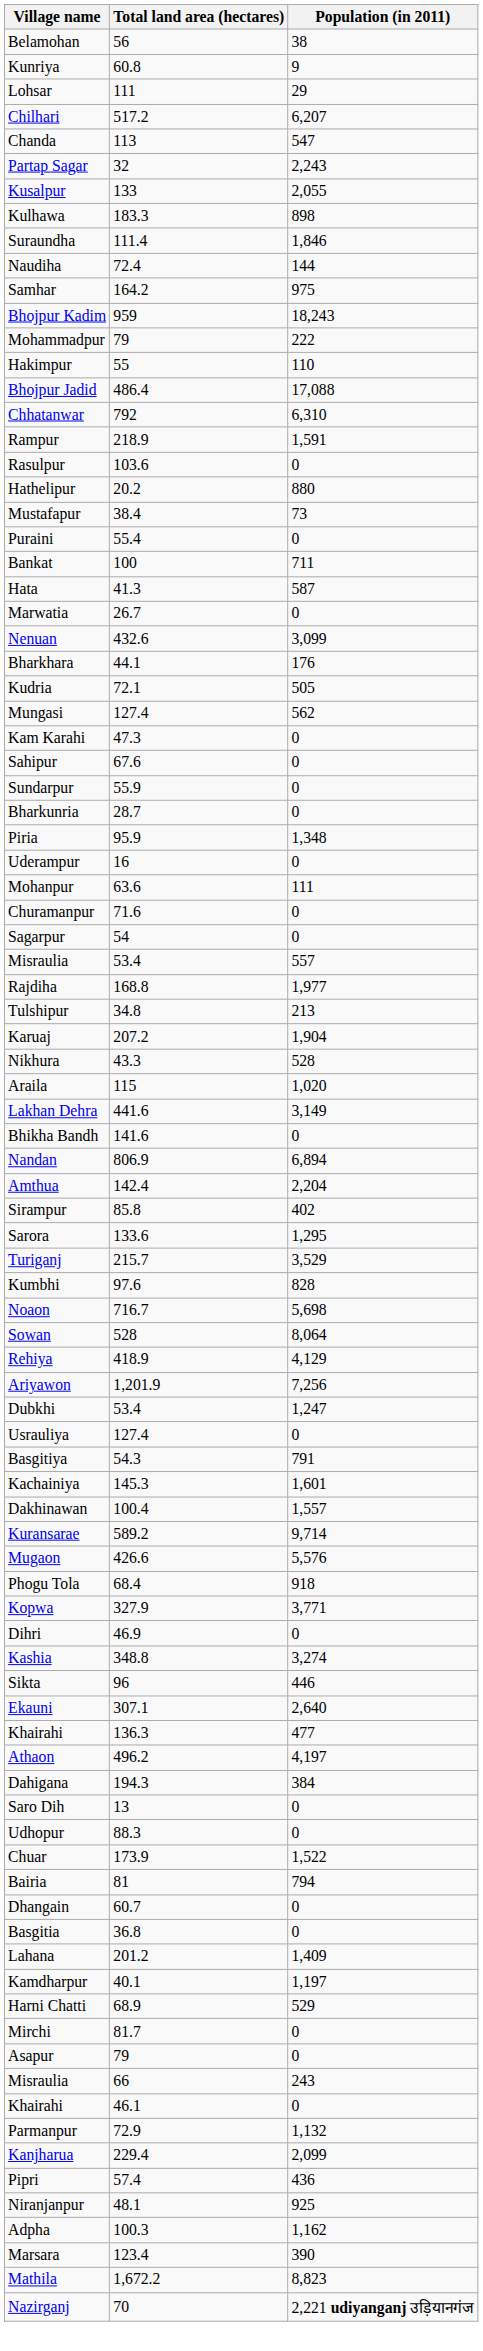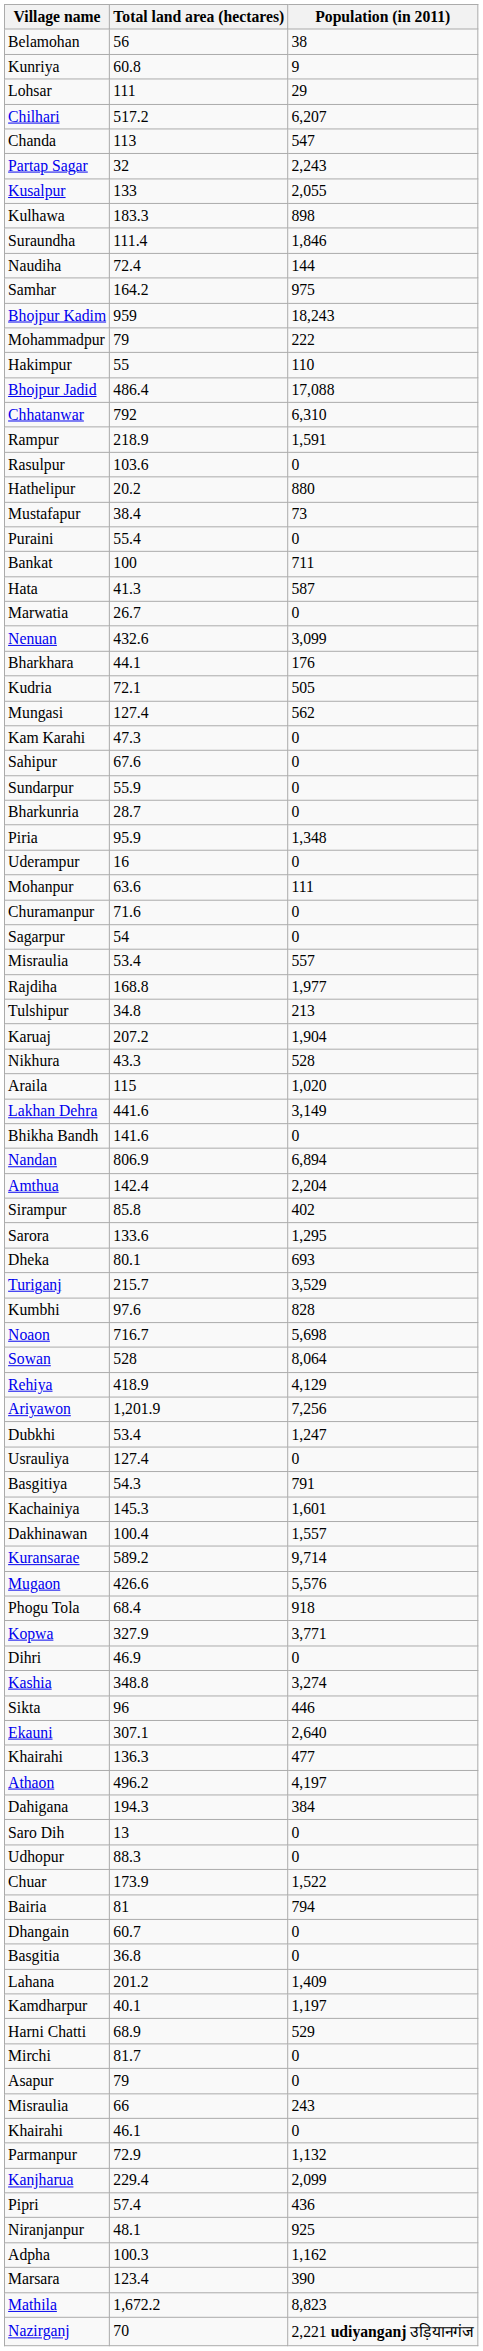+ row: Dheka | 80.1 | 693
